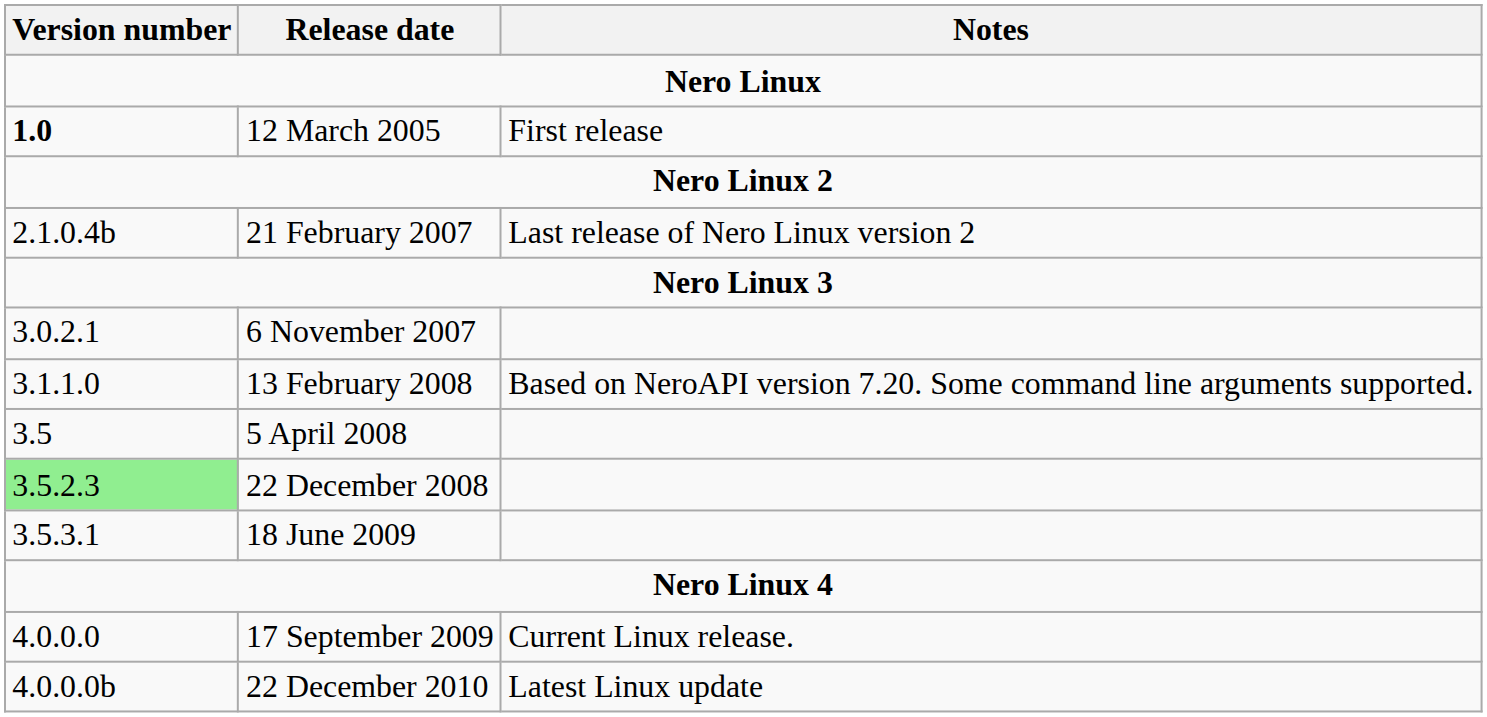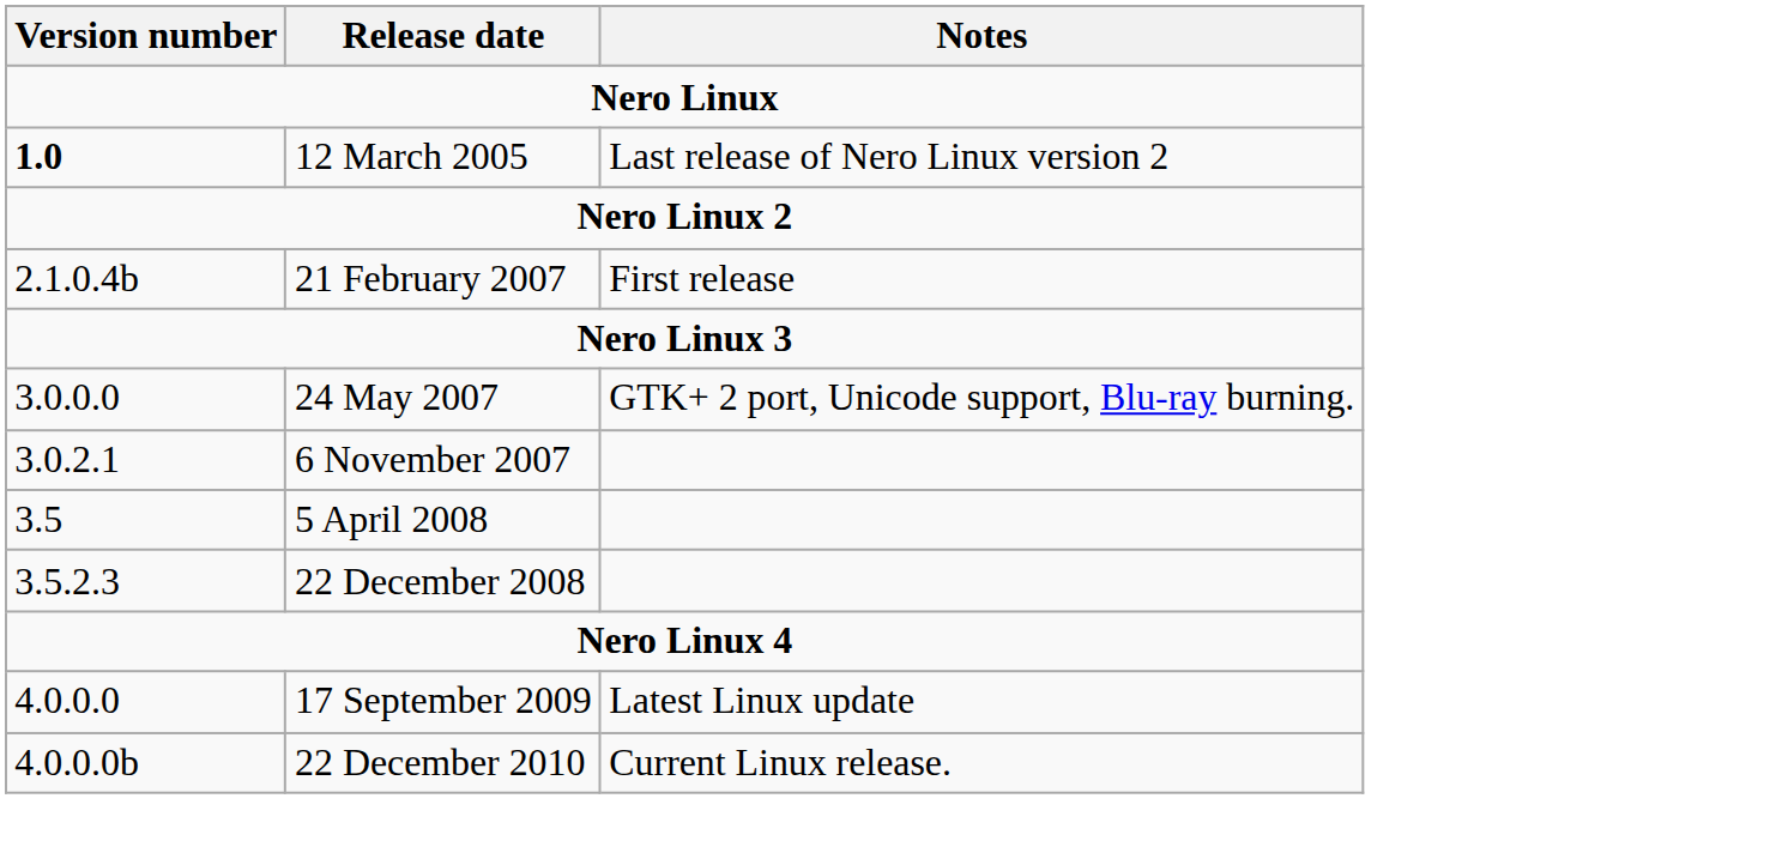12 March 2005 | Notes: First release -> Last release of Nero Linux version 2
21 February 2007 | Notes: Last release of Nero Linux version 2 -> First release
+ row: 3.0.0.0 | 24 May 2007 | GTK+ 2 port, Unicode support, Blu-ray burning.
- row: 3.1.1.0 | 13 February 2008 | Based on NeroAPI version 7.20. Some command line arguments supported.
22 December 2008 | Version number: lightgreen background -> no background
- row: 3.5.3.1 | 18 June 2009
17 September 2009 | Notes: Current Linux release. -> Latest Linux update
22 December 2010 | Notes: Latest Linux update -> Current Linux release.
